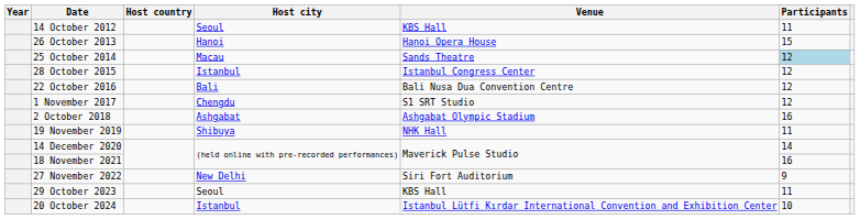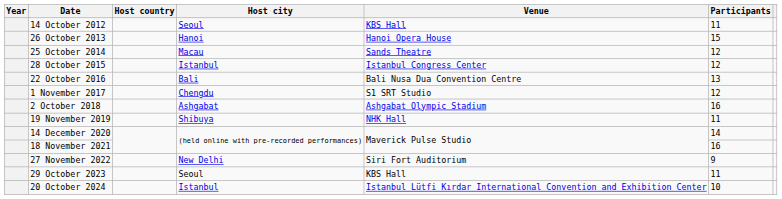25 October 2014 | Participants: lightblue background -> no background
22 October 2016 | Participants: 12 -> 13
